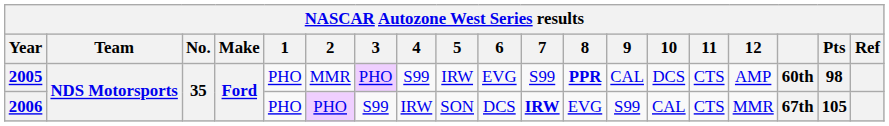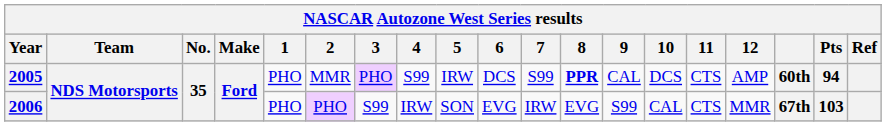2005 | 6: EVG -> DCS
2005 | Pts: 98 -> 94
2006 | 6: DCS -> EVG
2006 | 7: bold -> normal
2006 | Pts: 105 -> 103
